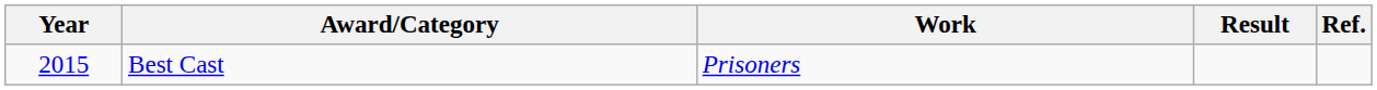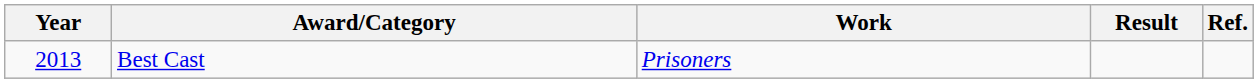Best Cast | Year: 2015 -> 2013
